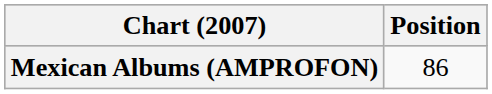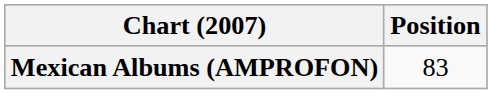Mexican Albums (AMPROFON) | Position: 86 -> 83
